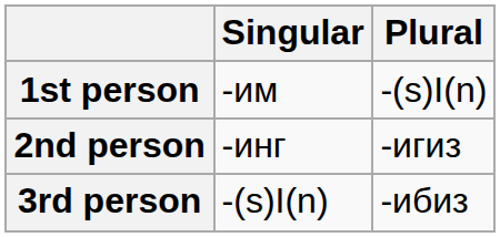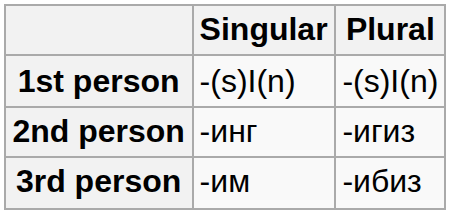1st person | Singular: -им -> -(s)I(n)
3rd person | Singular: -(s)I(n) -> -им
